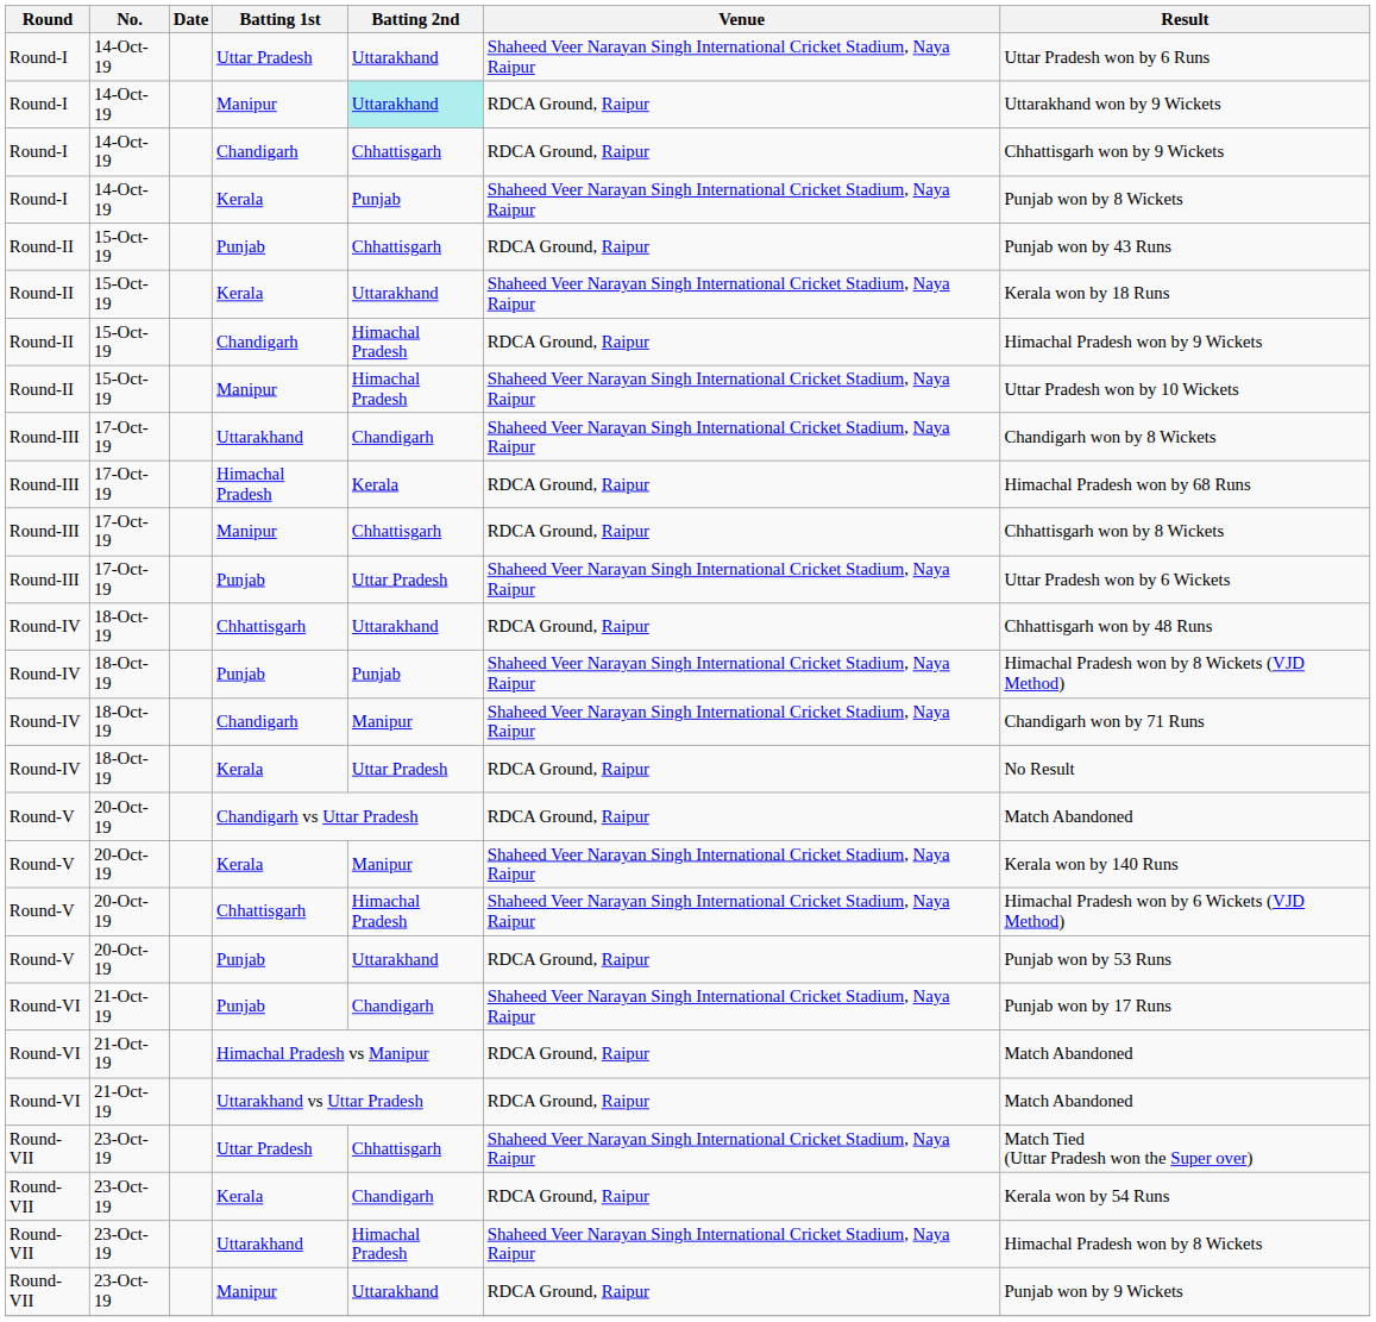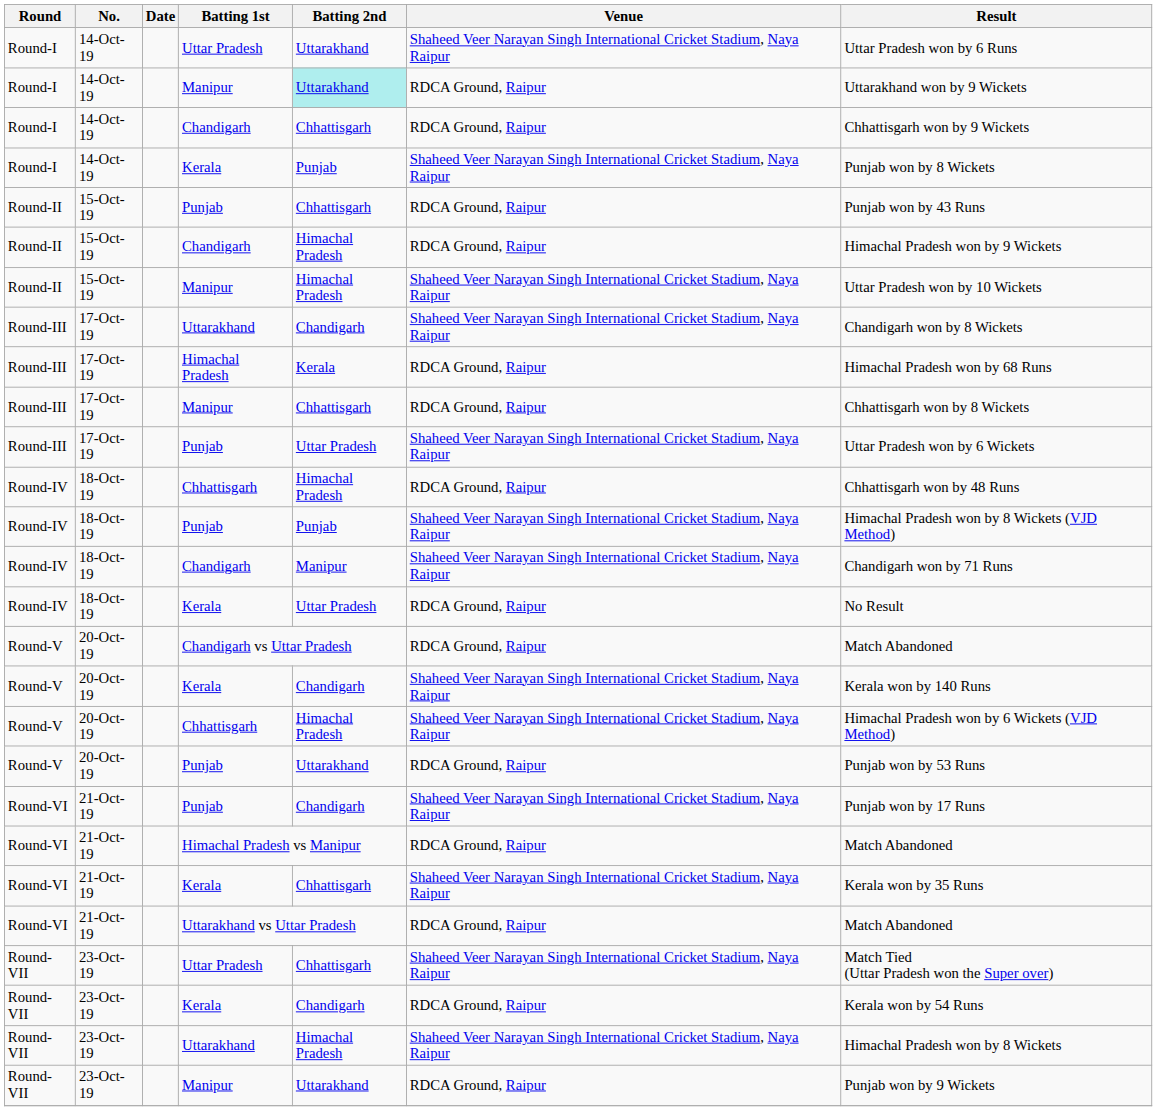- row: Round-II | 15-Oct-19 | Kerala | Uttarakhand | Shaheed Veer Narayan Singh International Cricket Stadium, Naya Raipur | Kerala won by 18 Runs
Round-IV / Chhattisgarh | Batting 2nd: Uttarakhand -> Himachal Pradesh
Round-V / Kerala | Batting 2nd: Manipur -> Chandigarh
+ row: Round-VI | 21-Oct-19 | Kerala | Chhattisgarh | Shaheed Veer Narayan Singh International Cricket Stadium, Naya Raipur | Kerala won by 35 Runs
